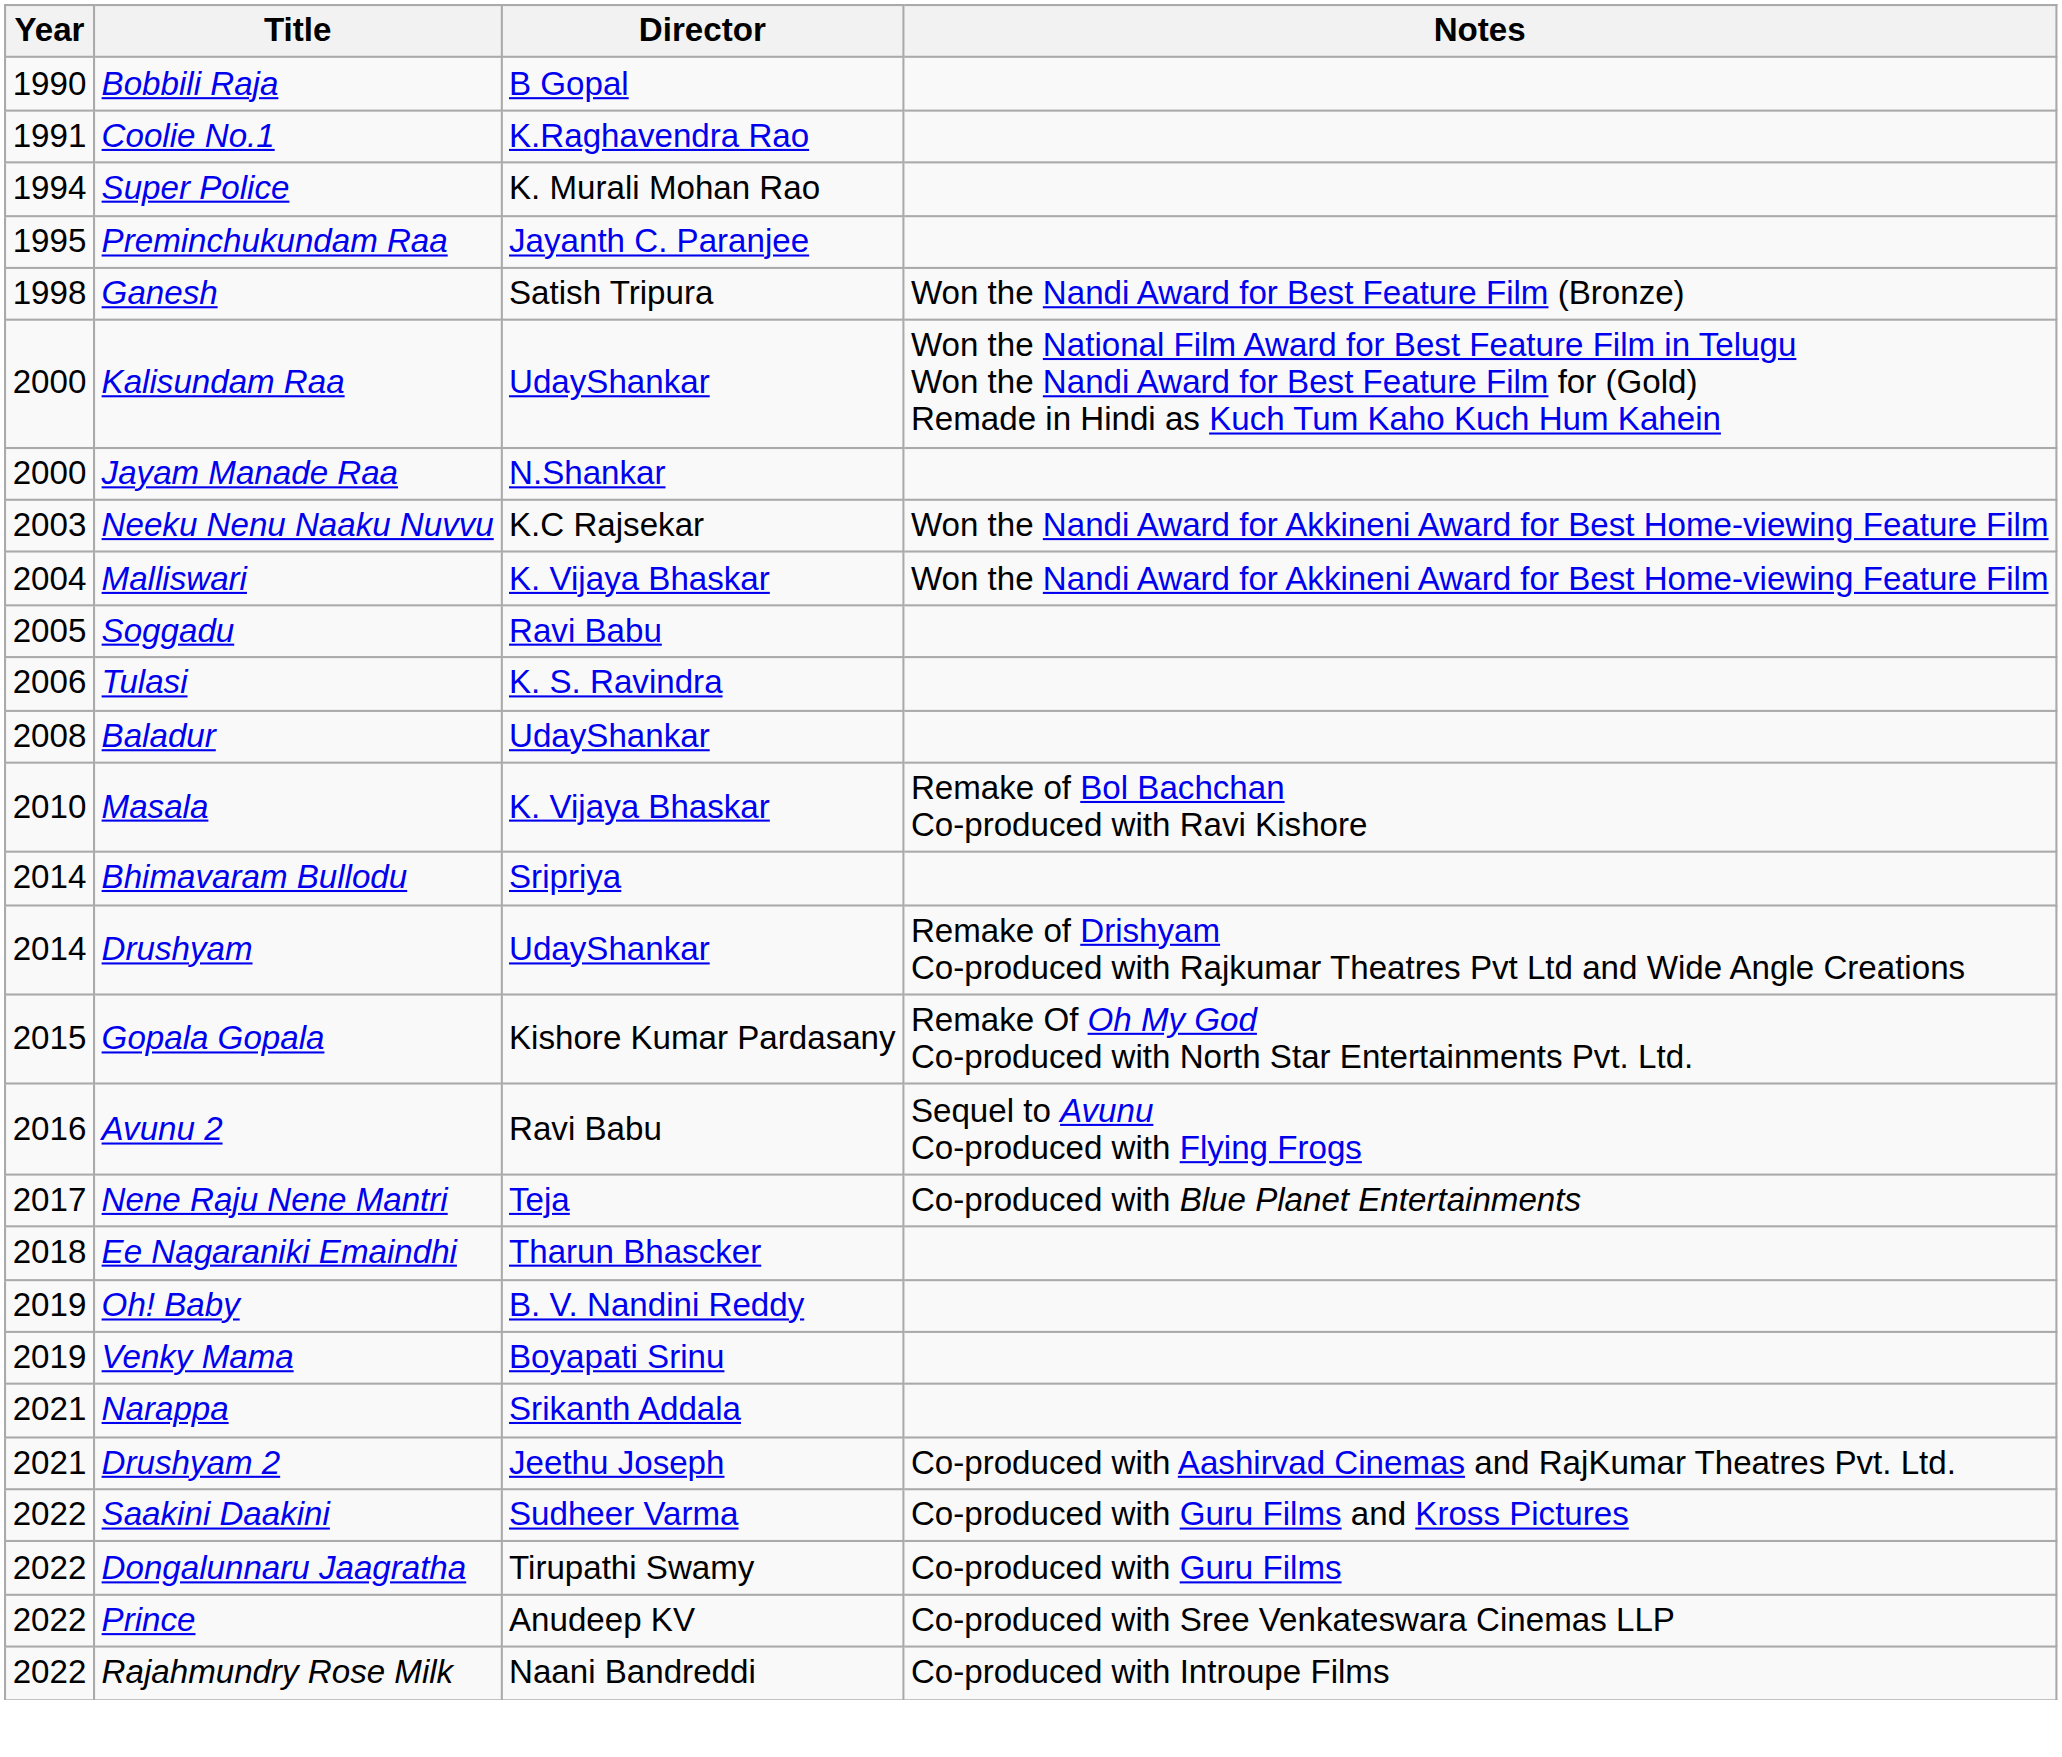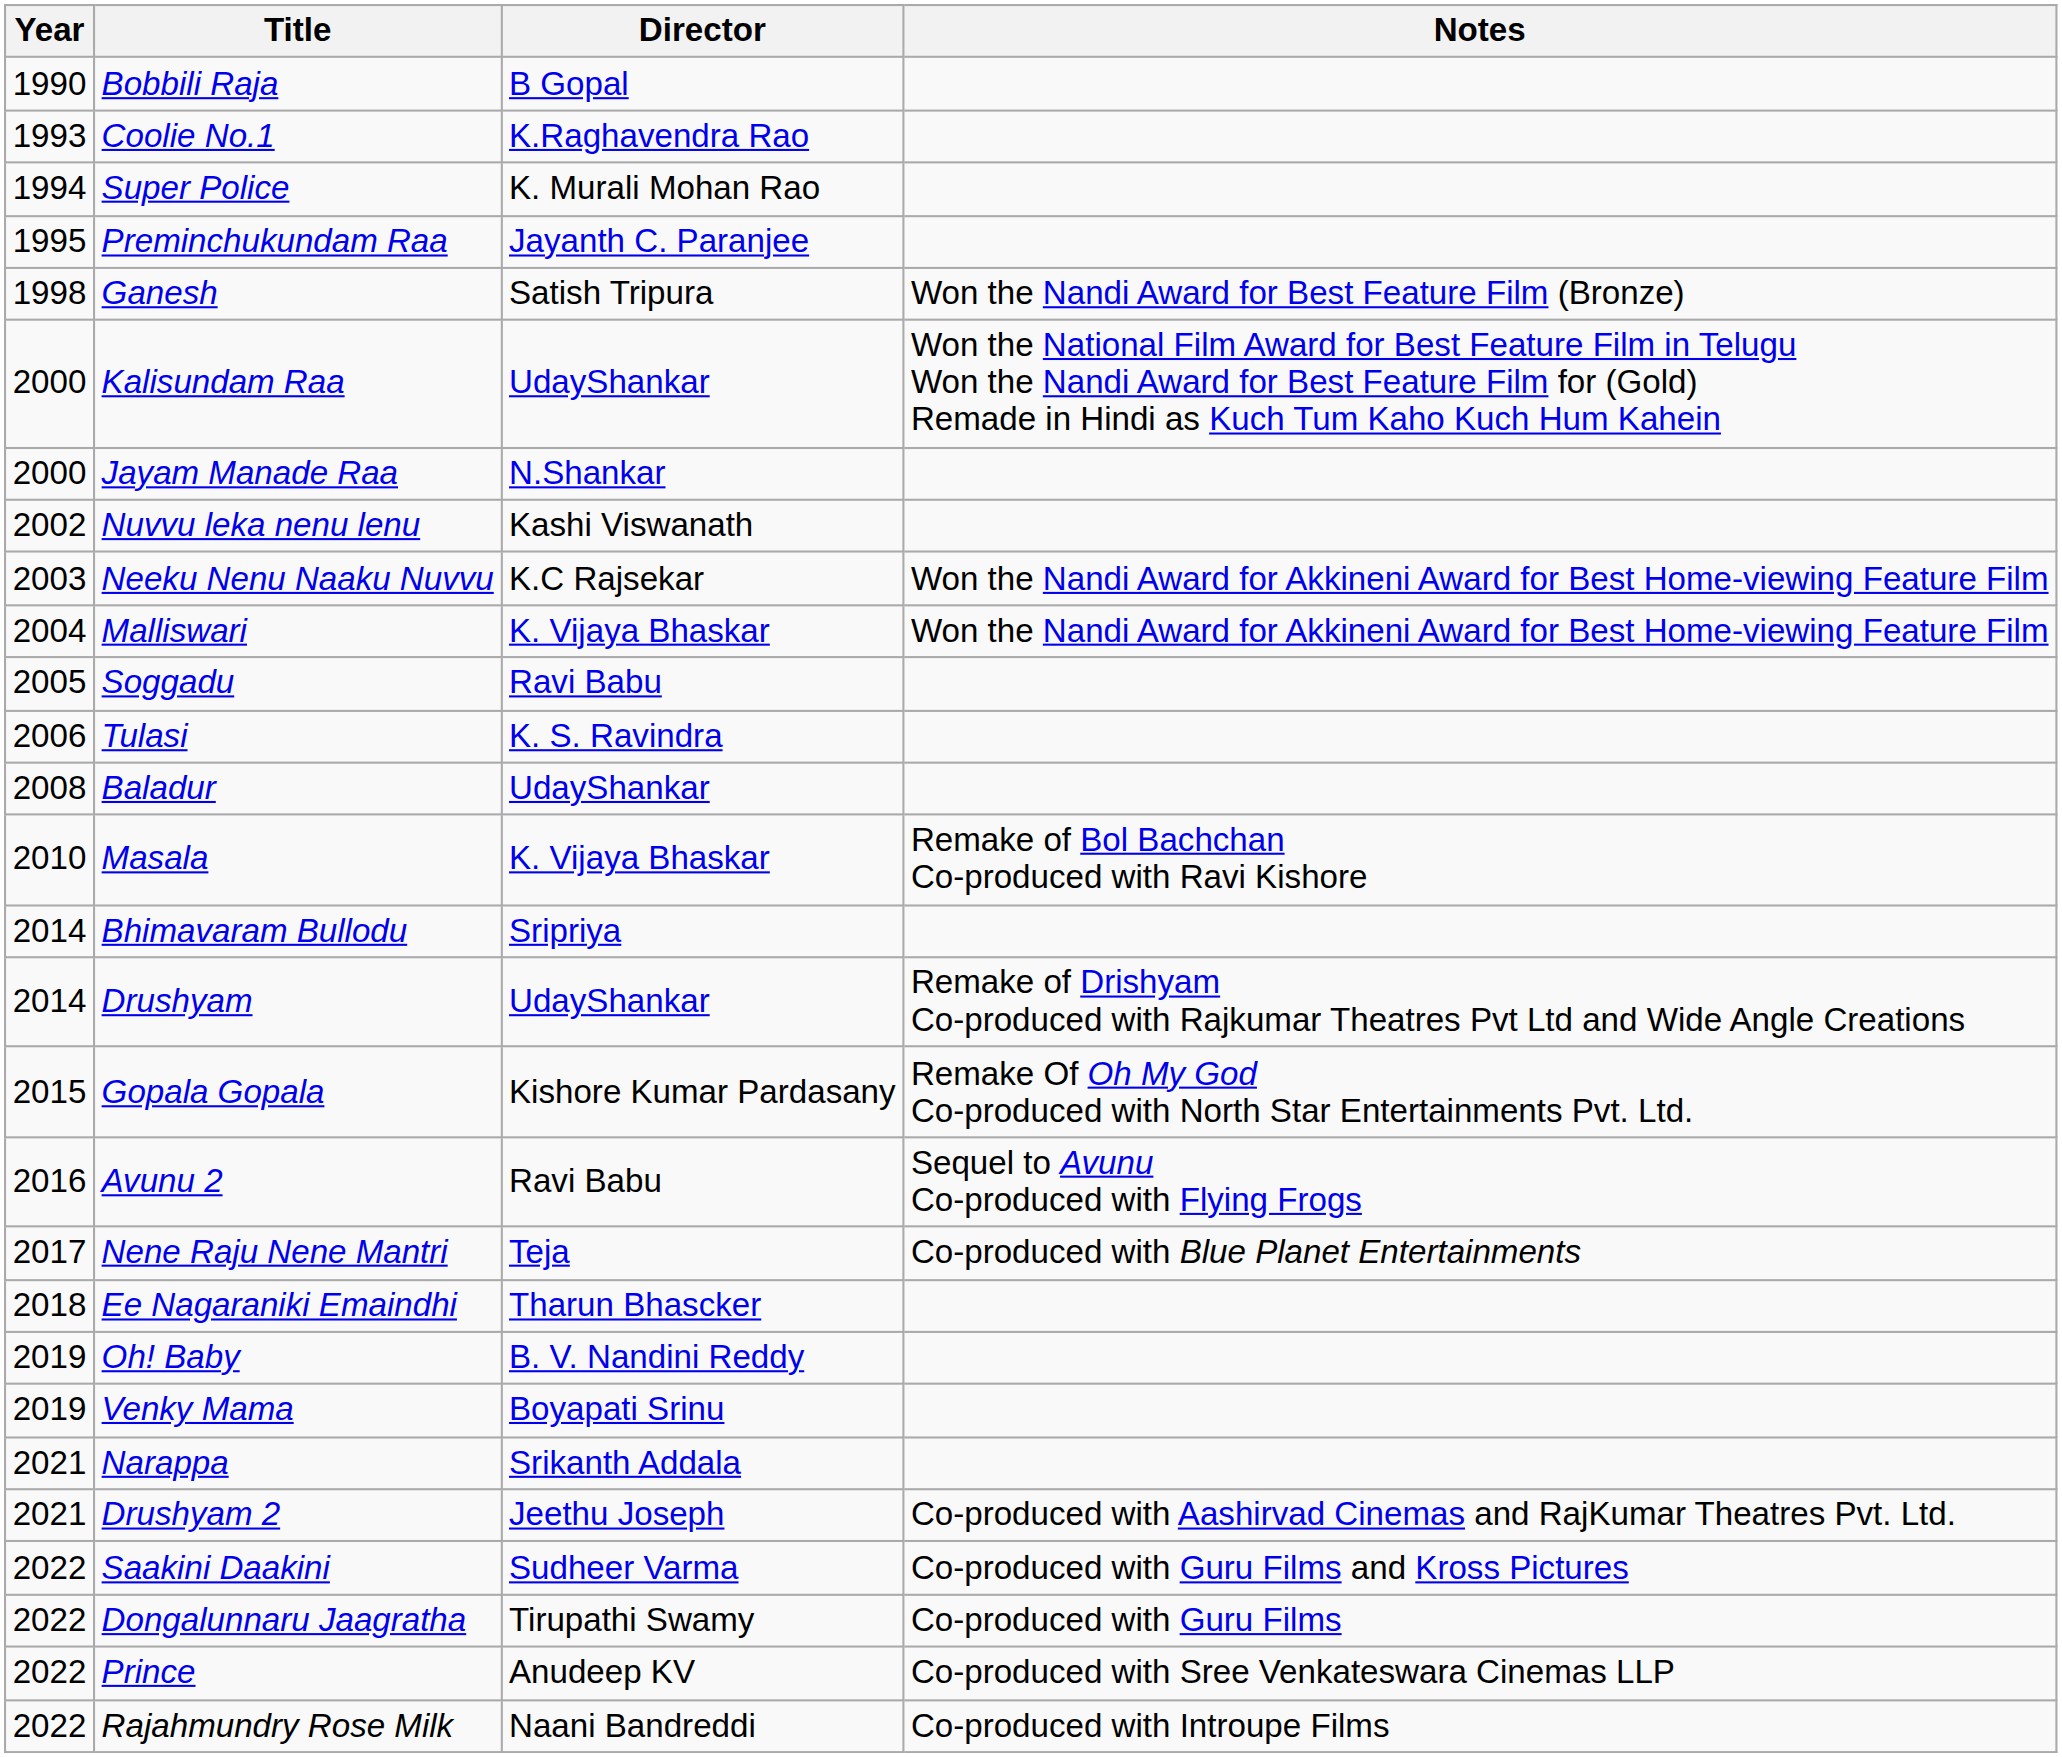Coolie No.1 | Year: 1991 -> 1993
+ row: 2002 | Nuvvu leka nenu lenu | Kashi Viswanath
